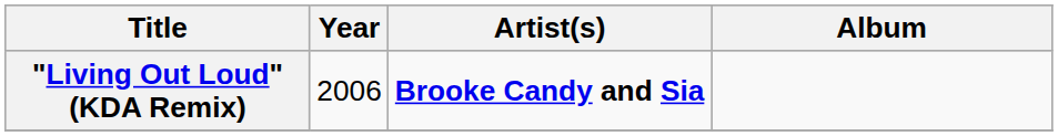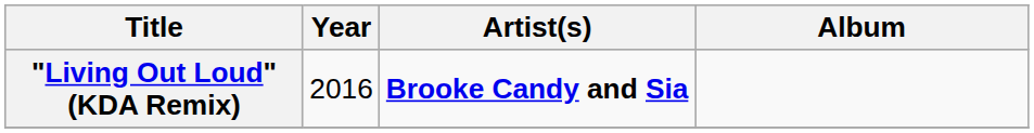"Living Out Loud" (KDA Remix) | Year: 2006 -> 2016
